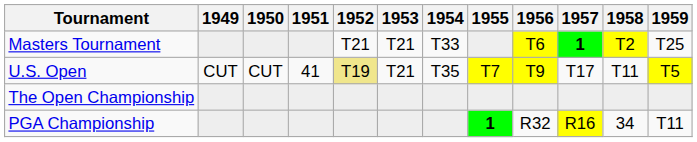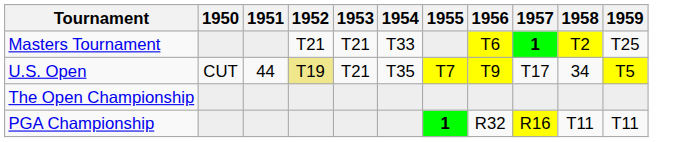- column: 1949 | CUT
U.S. Open | 1951: 41 -> 44
U.S. Open | 1958: T11 -> 34
PGA Championship | 1958: 34 -> T11
